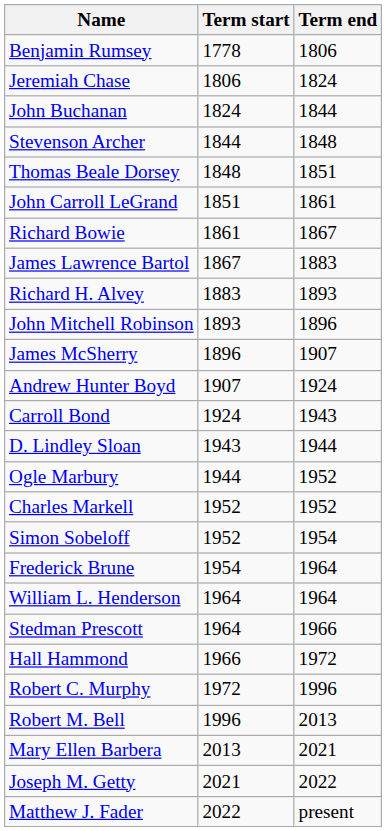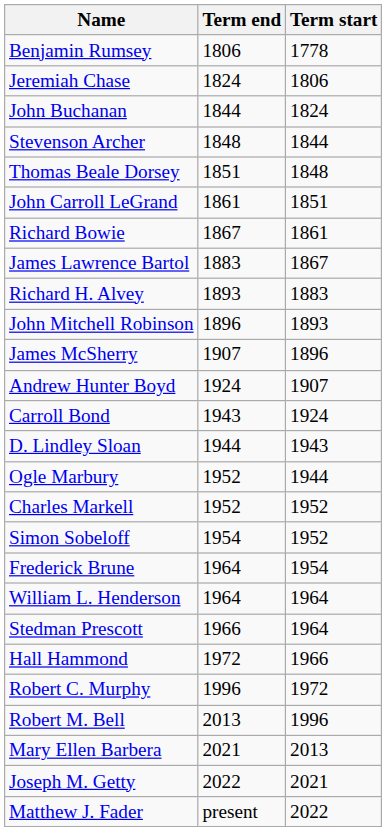columns swapped: Term start <-> Term end
